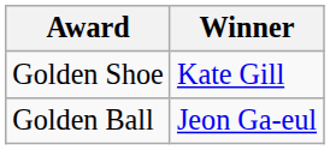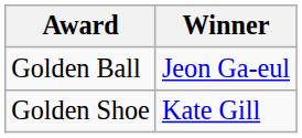rows swapped: Golden Ball <-> Golden Shoe
